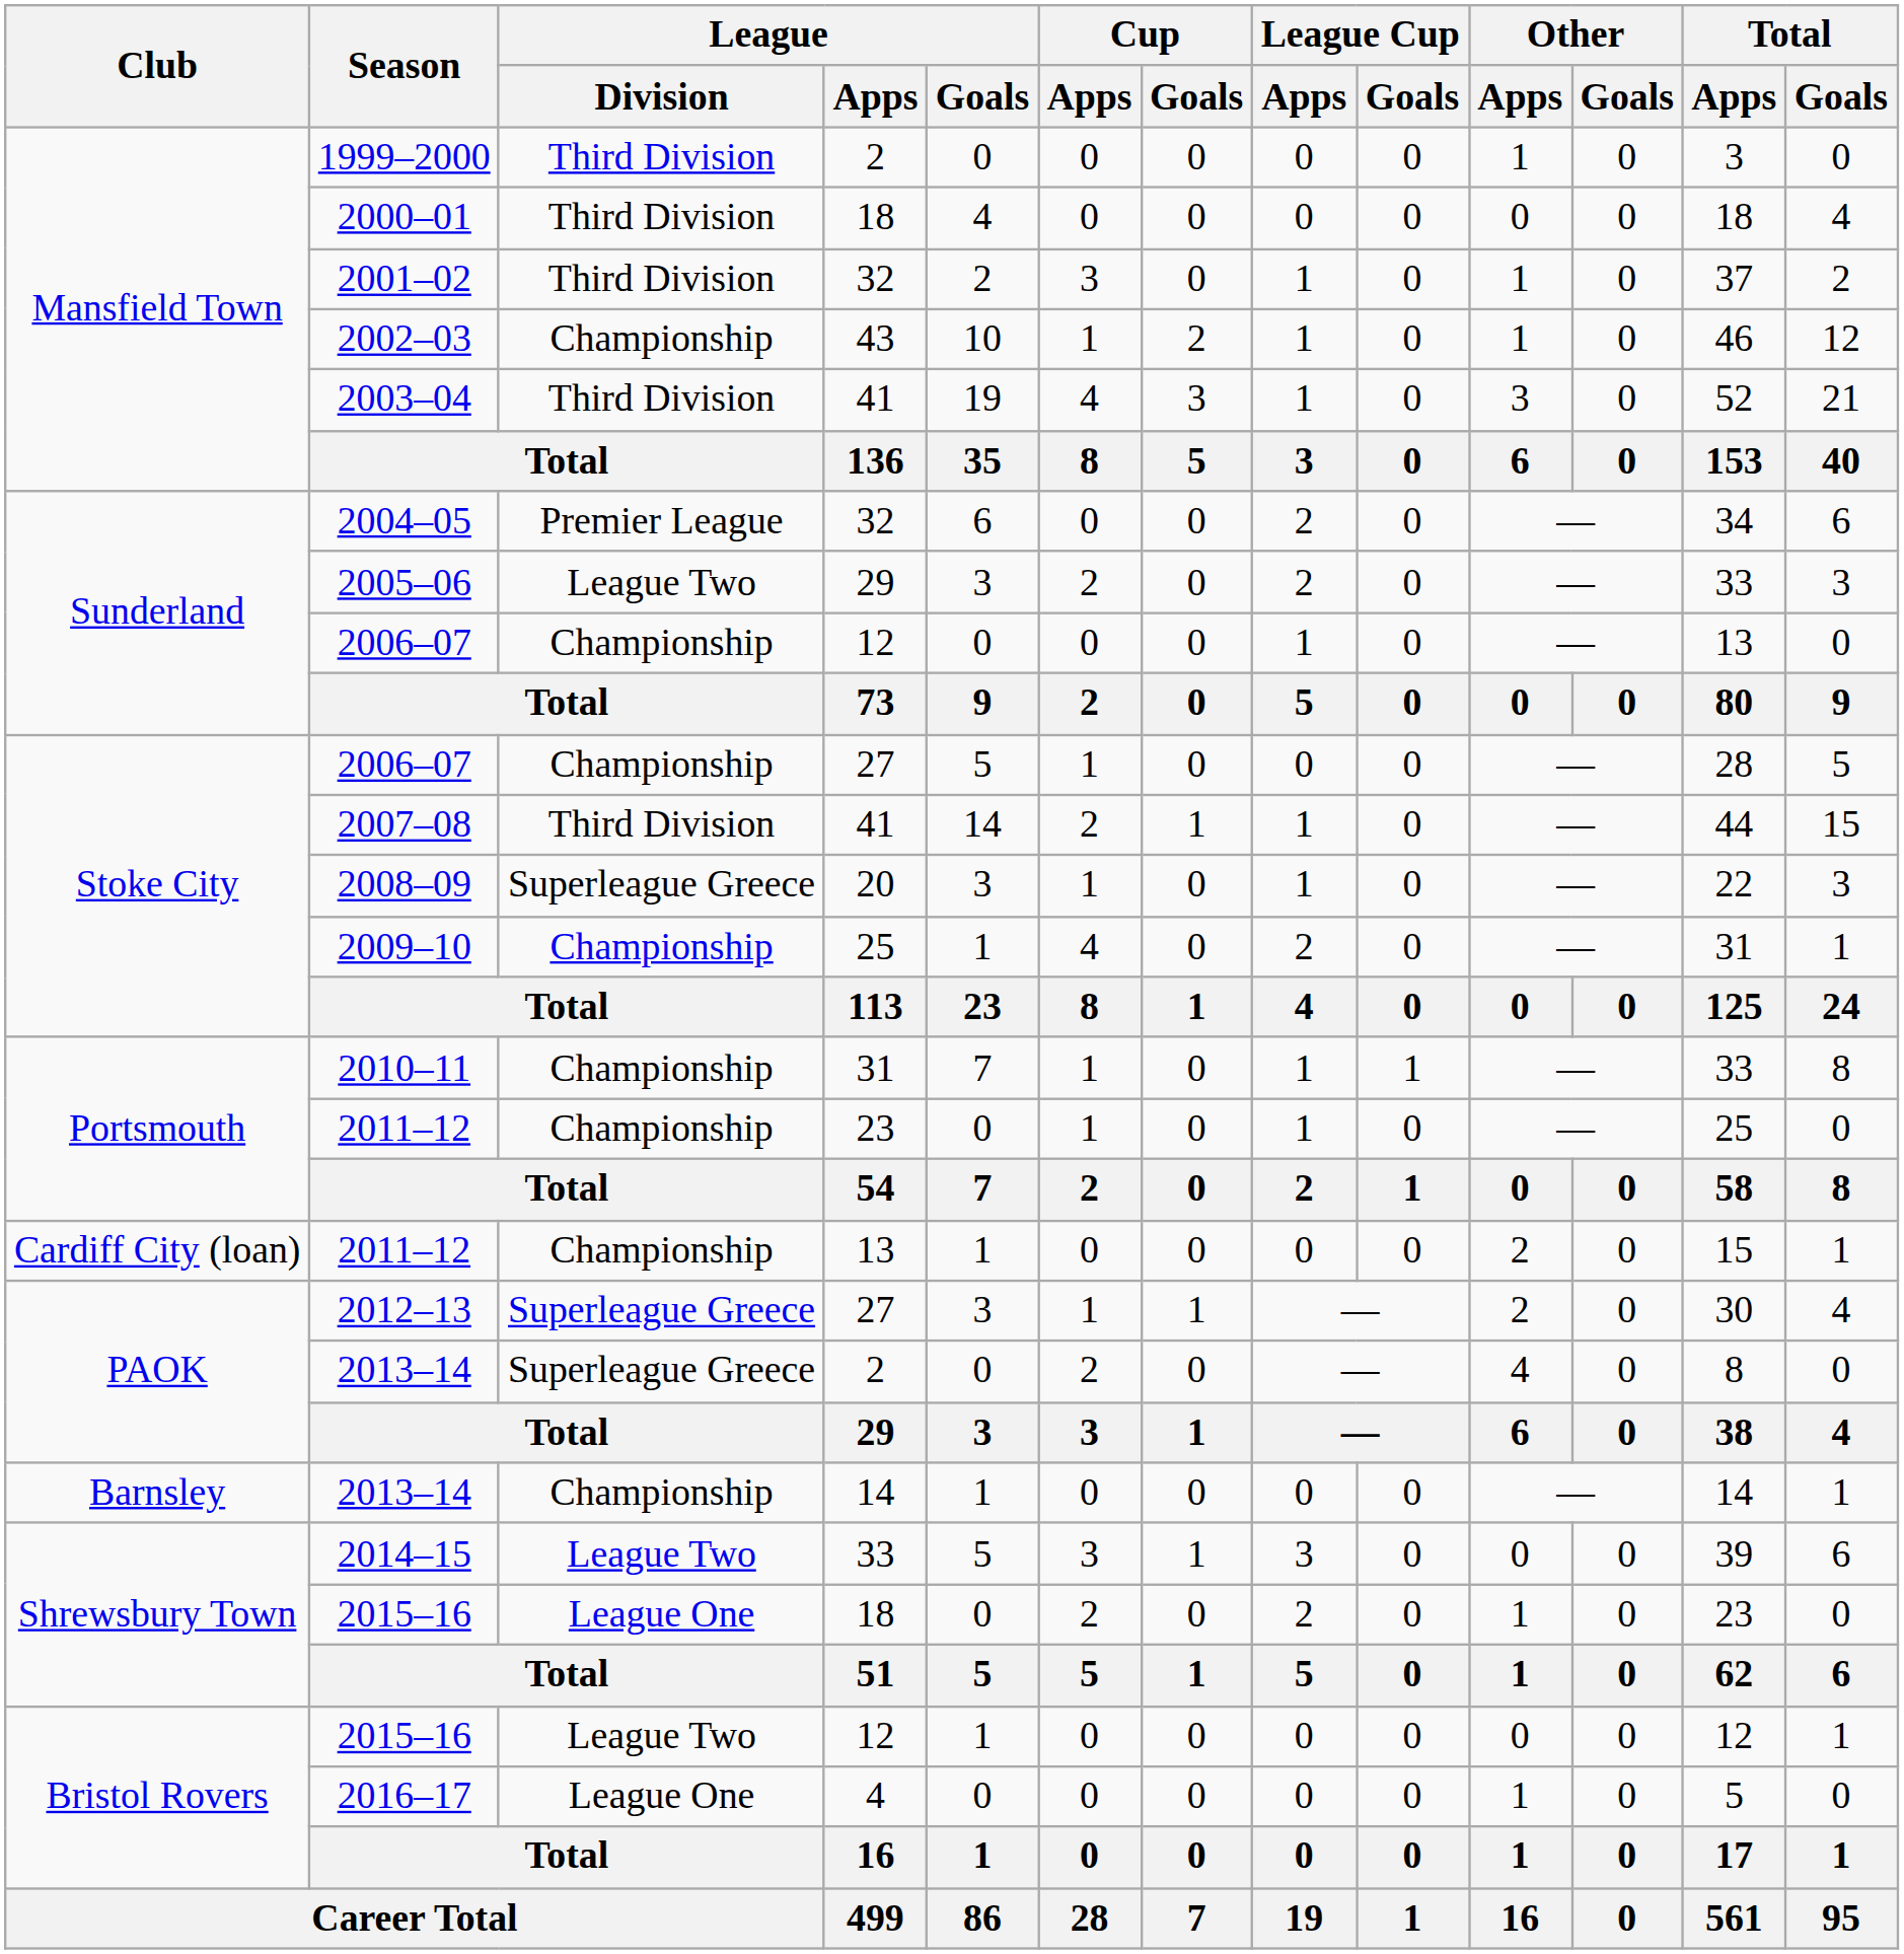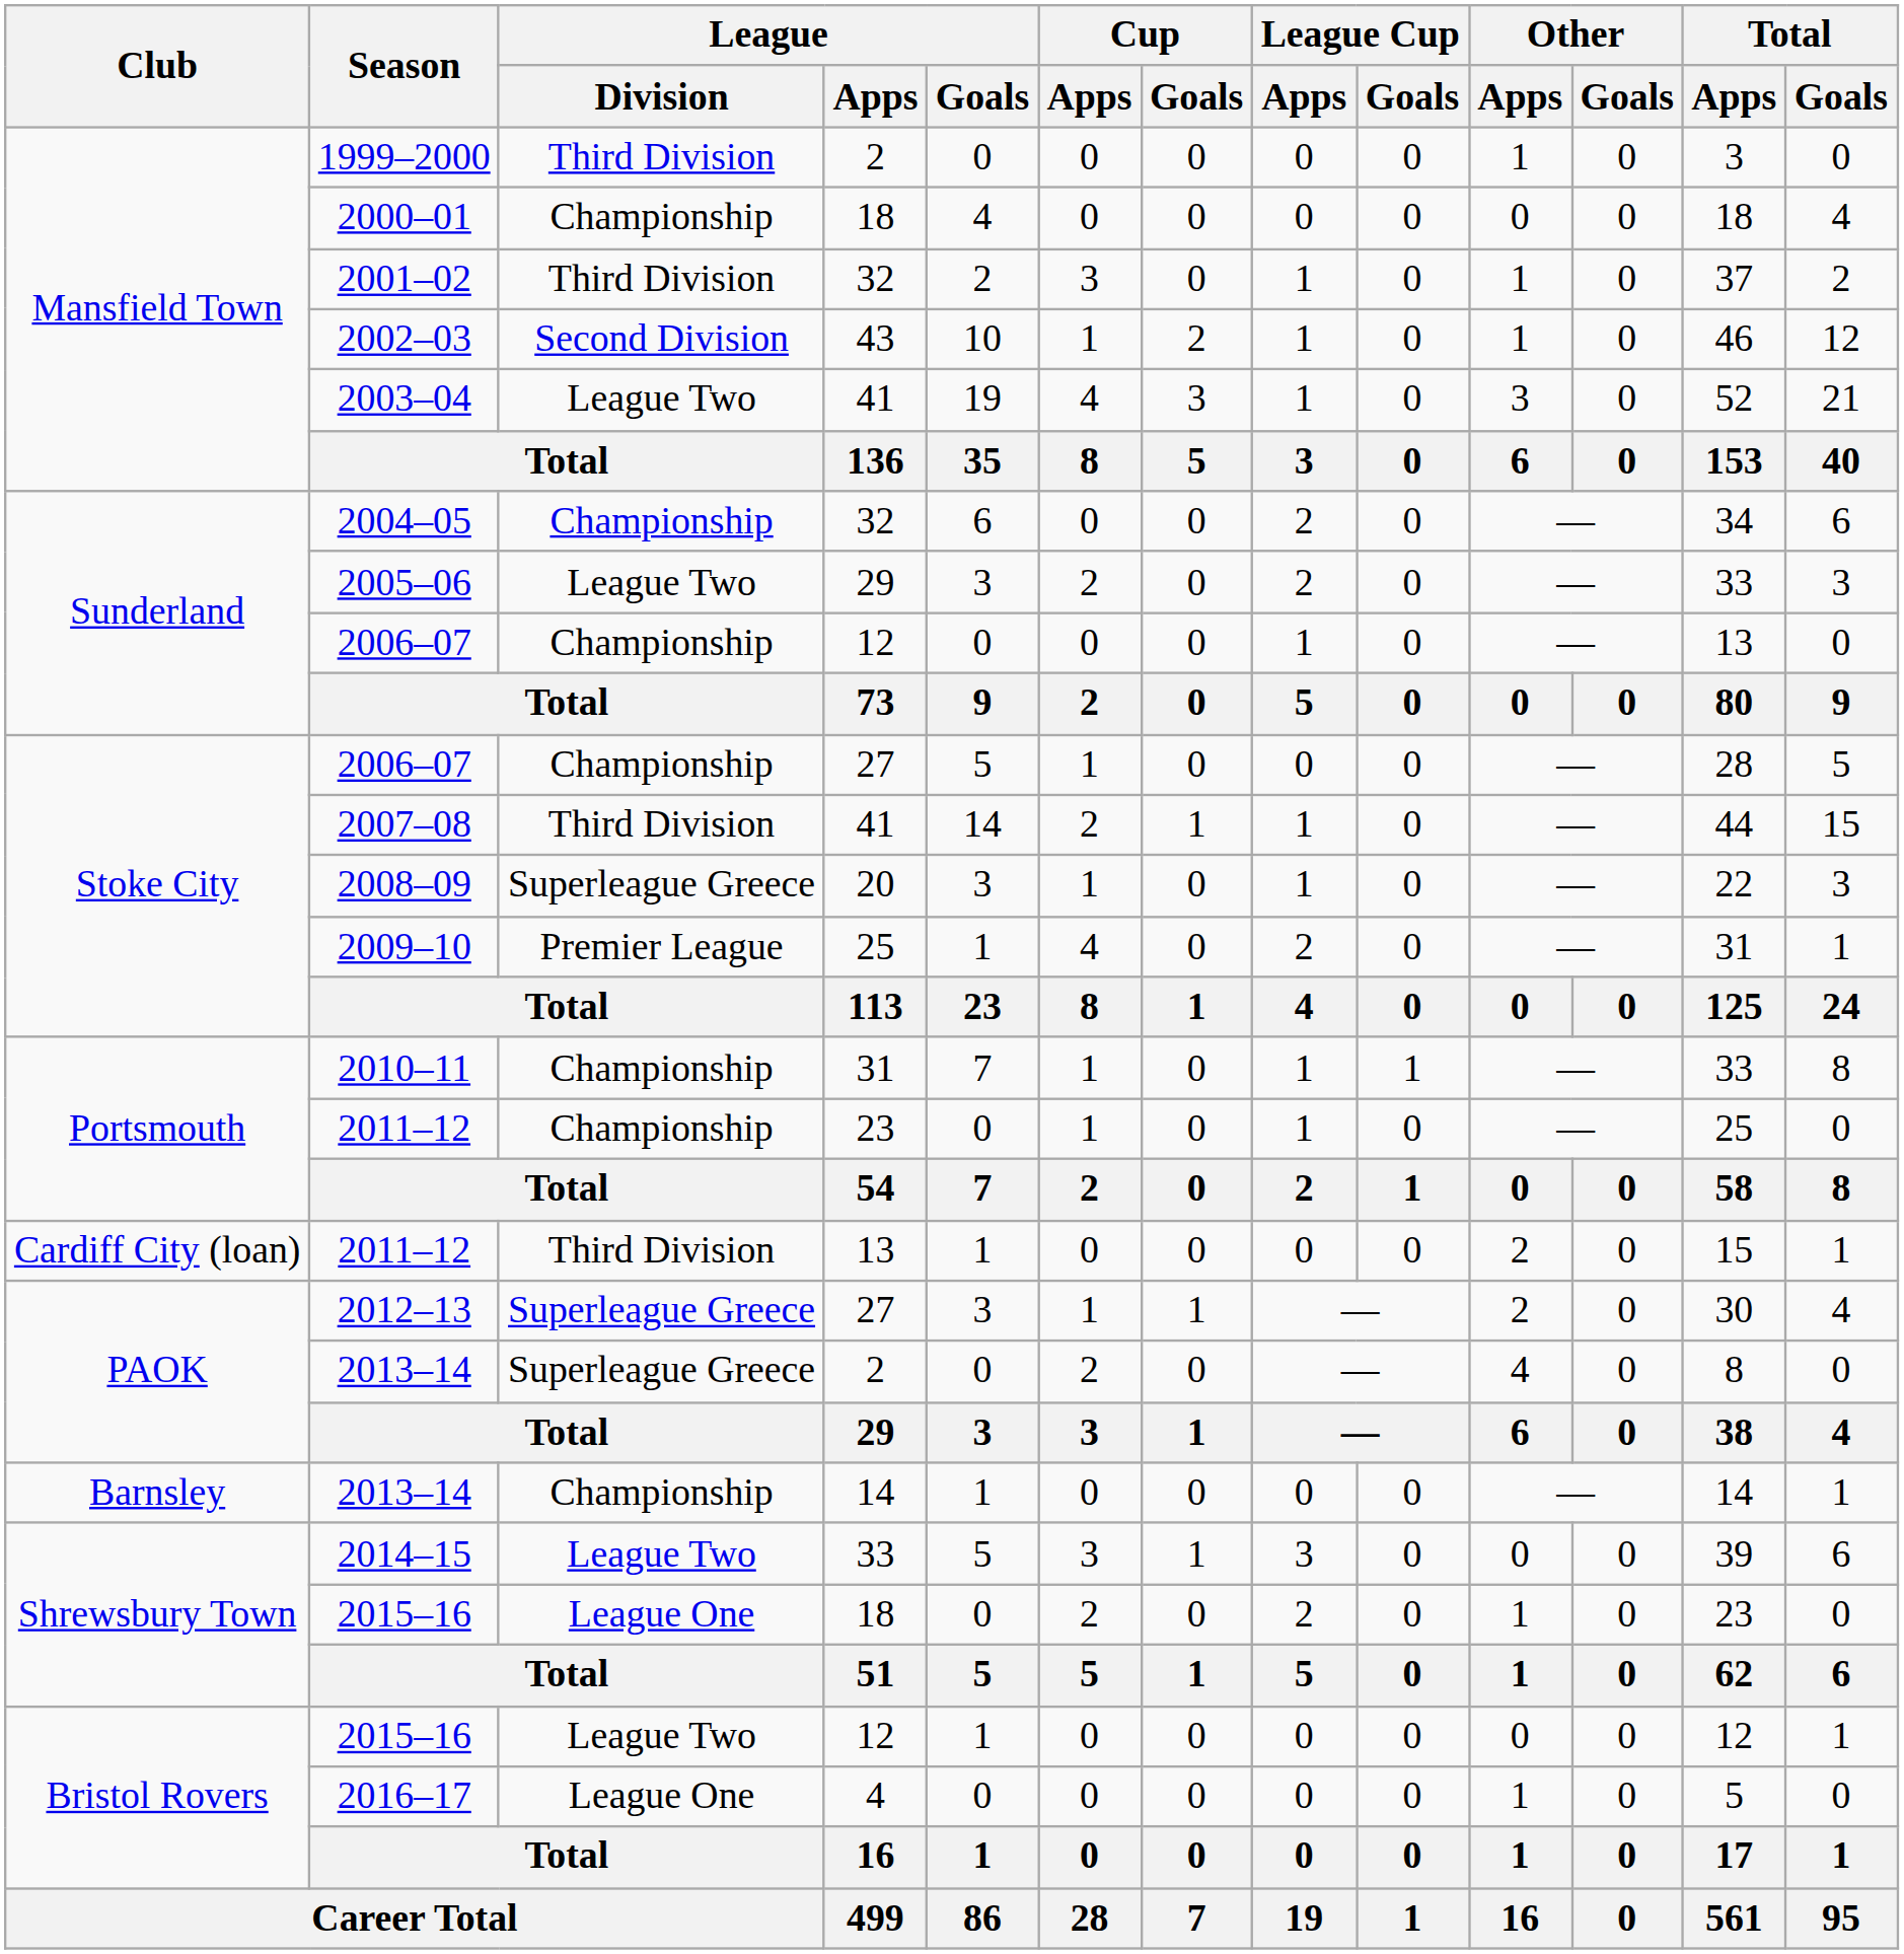2000–01 | League / Division: Third Division -> Championship
2002–03 | League / Division: Championship -> Second Division
2003–04 | League / Division: Third Division -> League Two
2004–05 | League / Division: Premier League -> Championship
2009–10 | League / Division: Championship -> Premier League
2011–12 / 13 | League / Division: Championship -> Third Division
